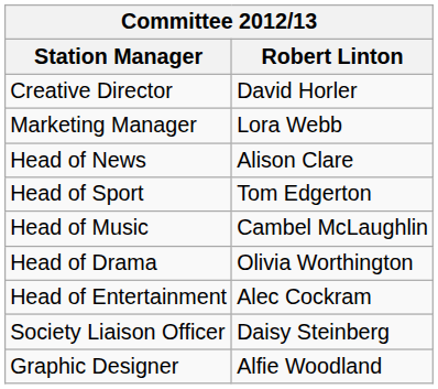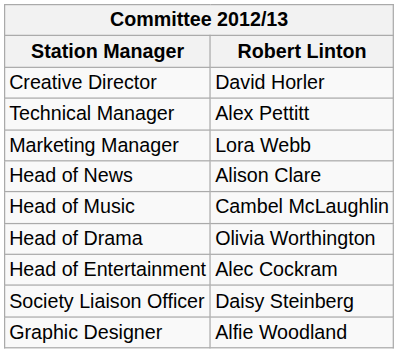+ row: Technical Manager | Alex Pettitt
- row: Head of Sport | Tom Edgerton
